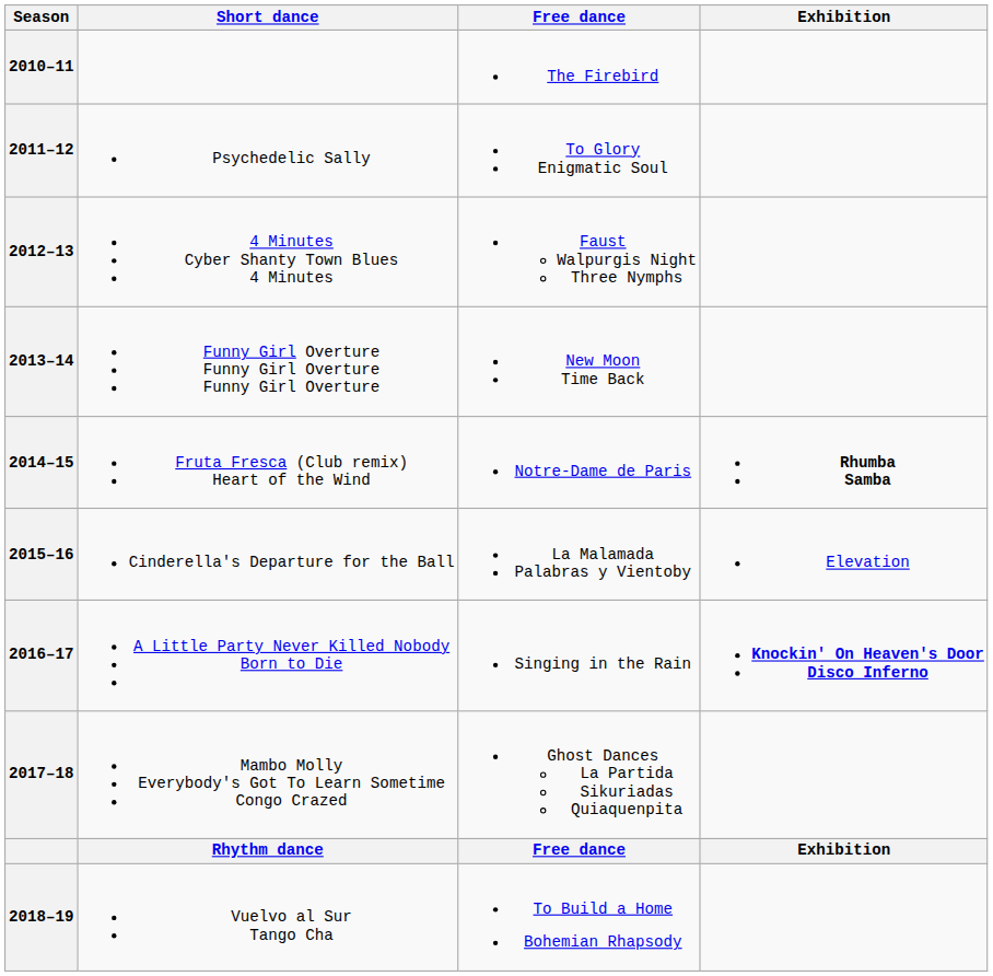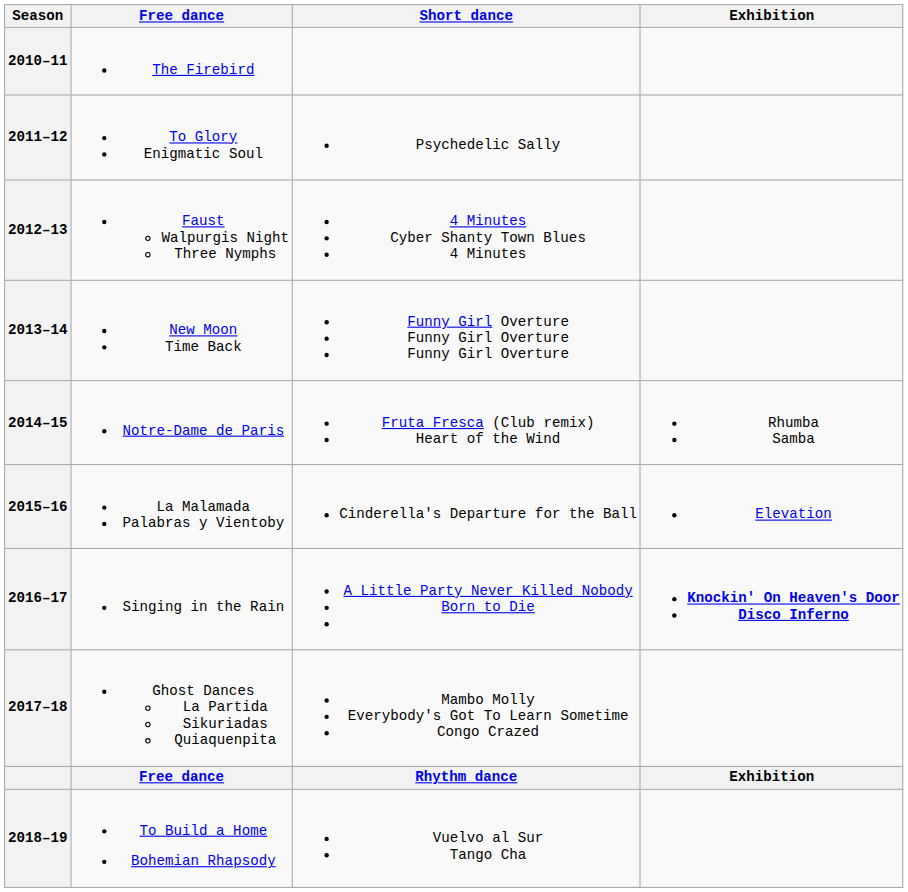columns swapped: Short dance <-> Free dance
2014–15 | Exhibition: bold -> normal
